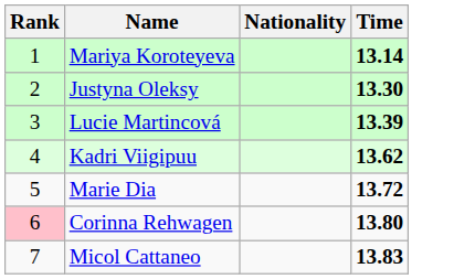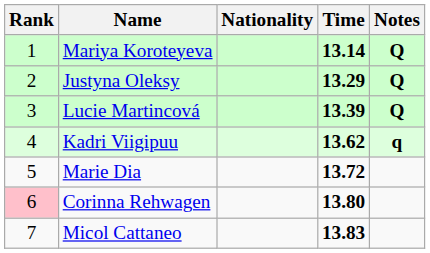+ column: Notes | Q | Q | Q | q
Justyna Oleksy | Time: 13.30 -> 13.29
